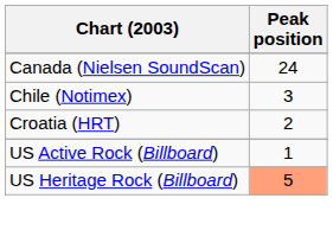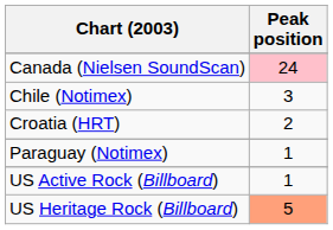Canada (Nielsen SoundScan) | Peak position: no background -> pink background
+ row: Paraguay (Notimex) | 1
